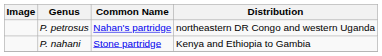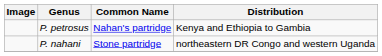P. petrosus | Distribution: northeastern DR Congo and western Uganda -> Kenya and Ethiopia to Gambia
P. nahani | Distribution: Kenya and Ethiopia to Gambia -> northeastern DR Congo and western Uganda
